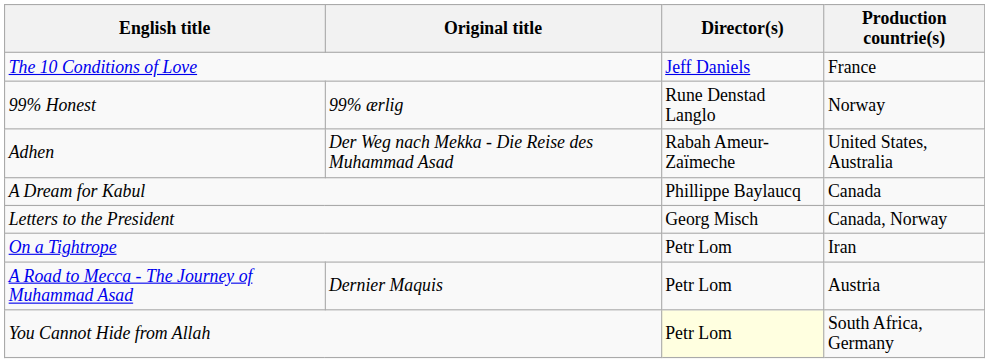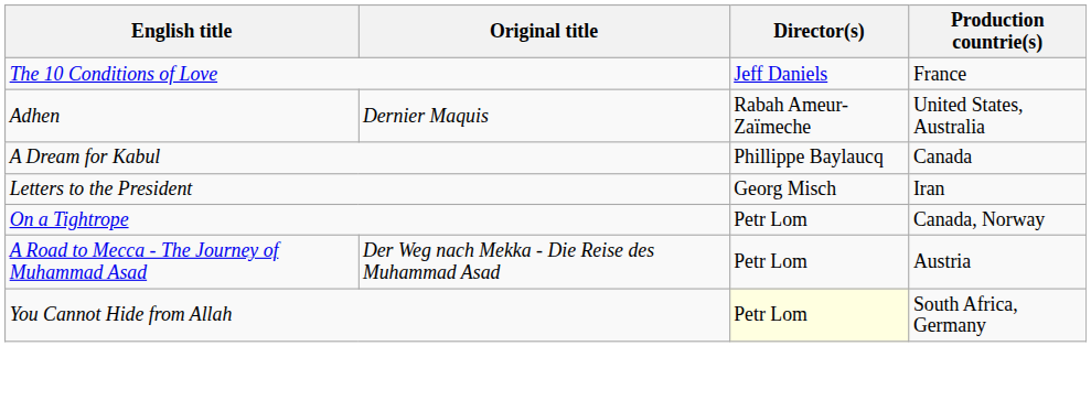- row: 99% Honest | 99% ærlig | Rune Denstad Langlo | Norway
Adhen | Original title: Der Weg nach Mekka - Die Reise des Muhammad Asad -> Dernier Maquis
Letters to the President | Production countrie(s): Canada, Norway -> Iran
On a Tightrope | Production countrie(s): Iran -> Canada, Norway
A Road to Mecca - The Journey of Muhammad Asad | Original title: Dernier Maquis -> Der Weg nach Mekka - Die Reise des Muhammad Asad
